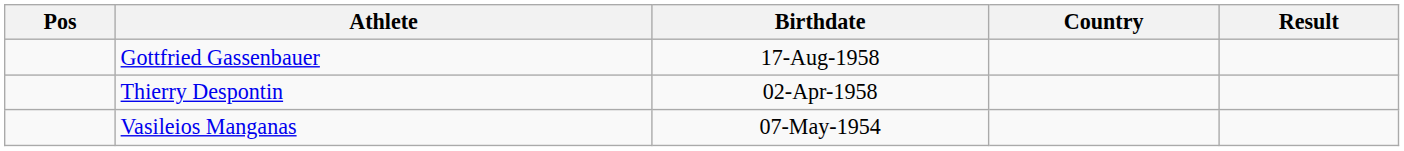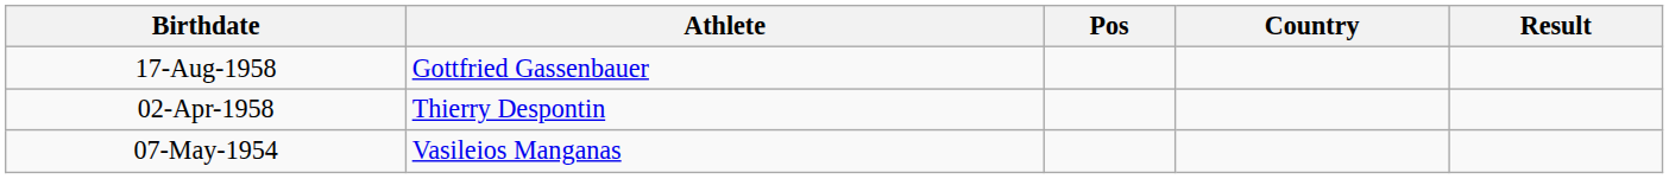columns swapped: Pos <-> Birthdate
